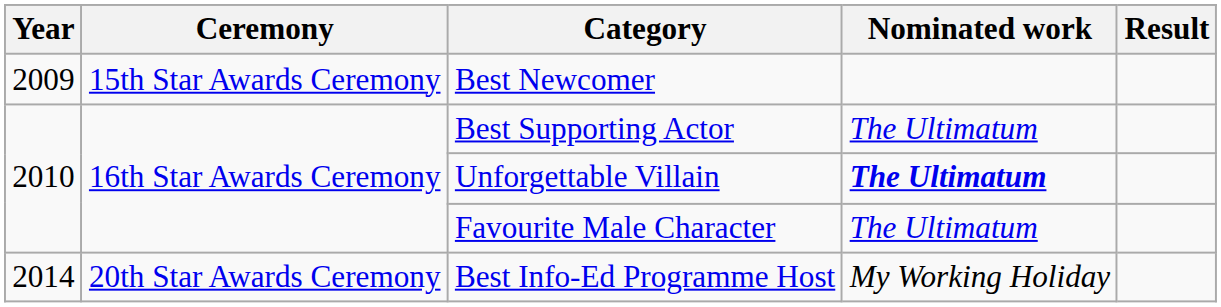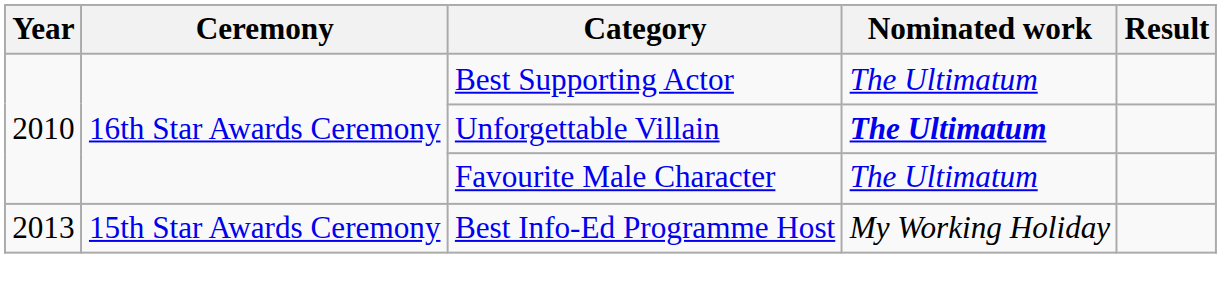- row: 2009 | 15th Star Awards Ceremony | Best Newcomer
Best Info-Ed Programme Host | Year: 2014 -> 2013
Best Info-Ed Programme Host | Ceremony: 20th Star Awards Ceremony -> 15th Star Awards Ceremony
